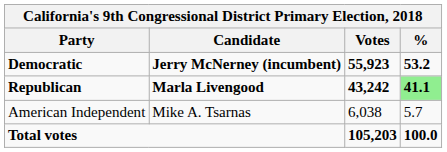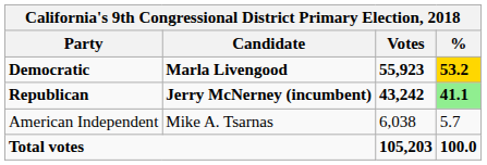Democratic | Candidate: Jerry McNerney (incumbent) -> Marla Livengood
Democratic | %: no background -> gold background
Republican | Candidate: Marla Livengood -> Jerry McNerney (incumbent)
